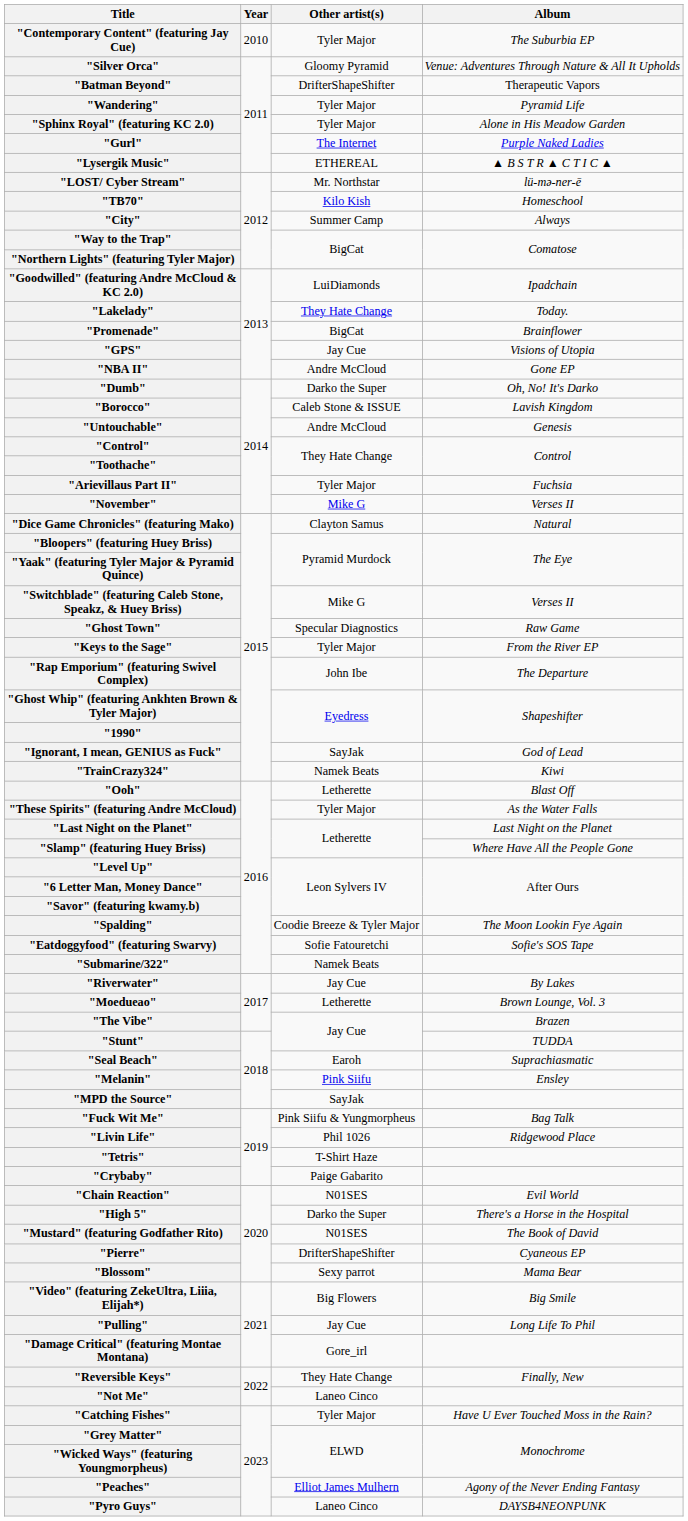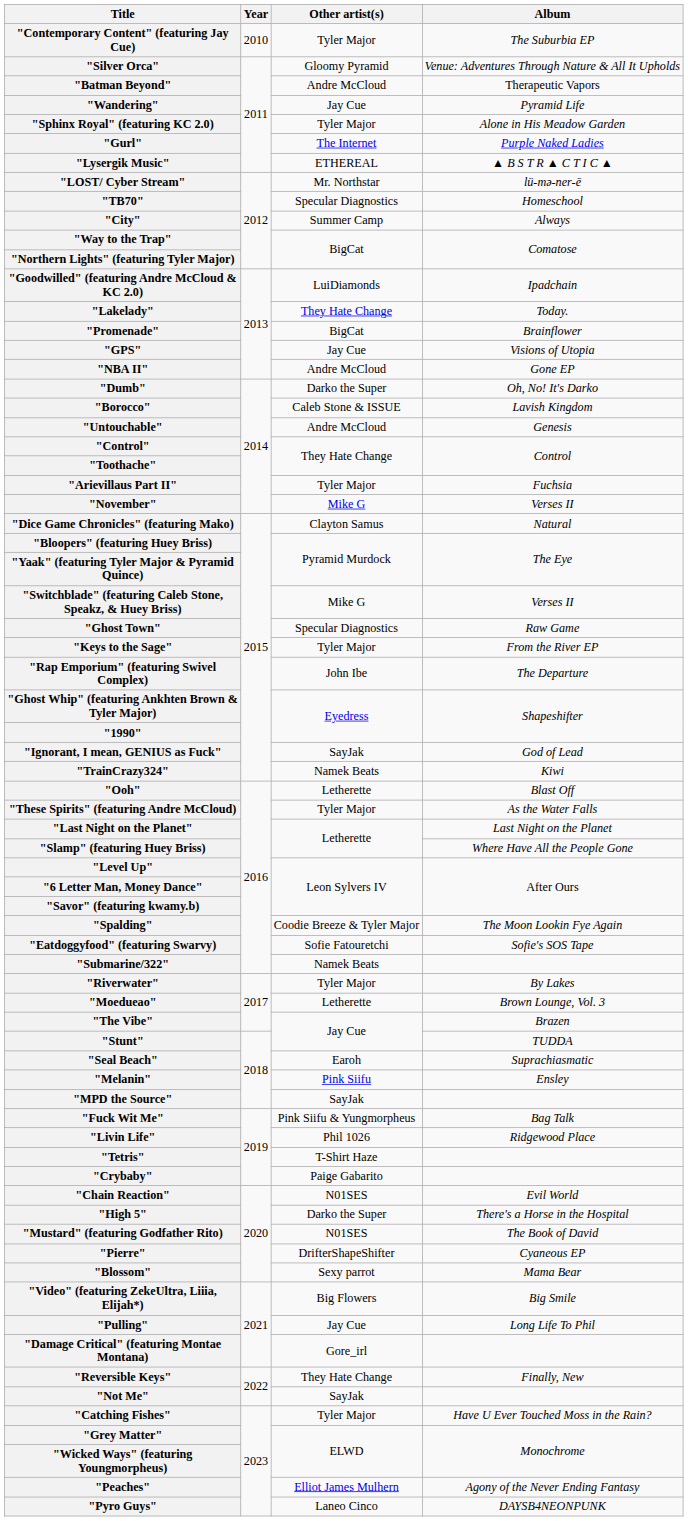"Batman Beyond" | Other artist(s): DrifterShapeShifter -> Andre McCloud
"Wandering" | Other artist(s): Tyler Major -> Jay Cue
"TB70" | Other artist(s): Kilo Kish -> Specular Diagnostics
"Riverwater" | Other artist(s): Jay Cue -> Tyler Major
"Not Me" | Other artist(s): Laneo Cinco -> SayJak
